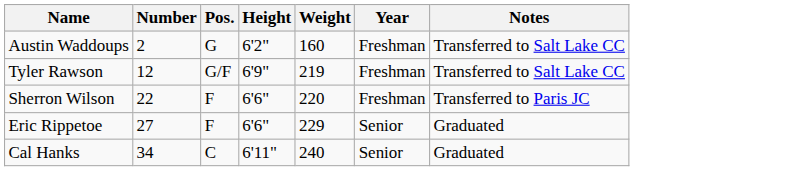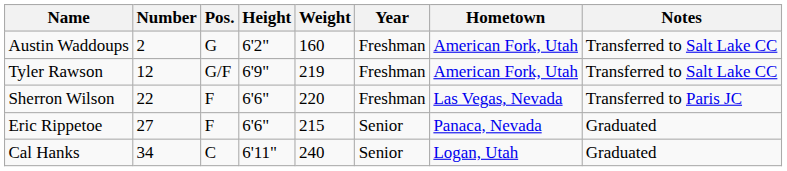+ column: Hometown | American Fork, Utah | American Fork, Utah | Las Vegas, Nevada | Panaca, Nevada | Logan, Utah
Eric Rippetoe | Weight: 229 -> 215
